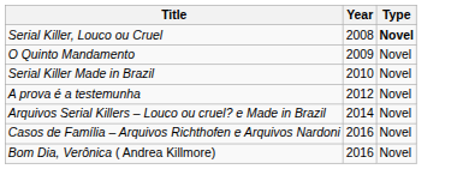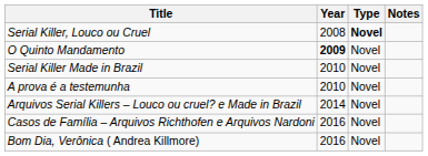+ column: Notes
O Quinto Mandamento | Year: normal -> bold
A prova é a testemunha | Year: 2012 -> 2010
